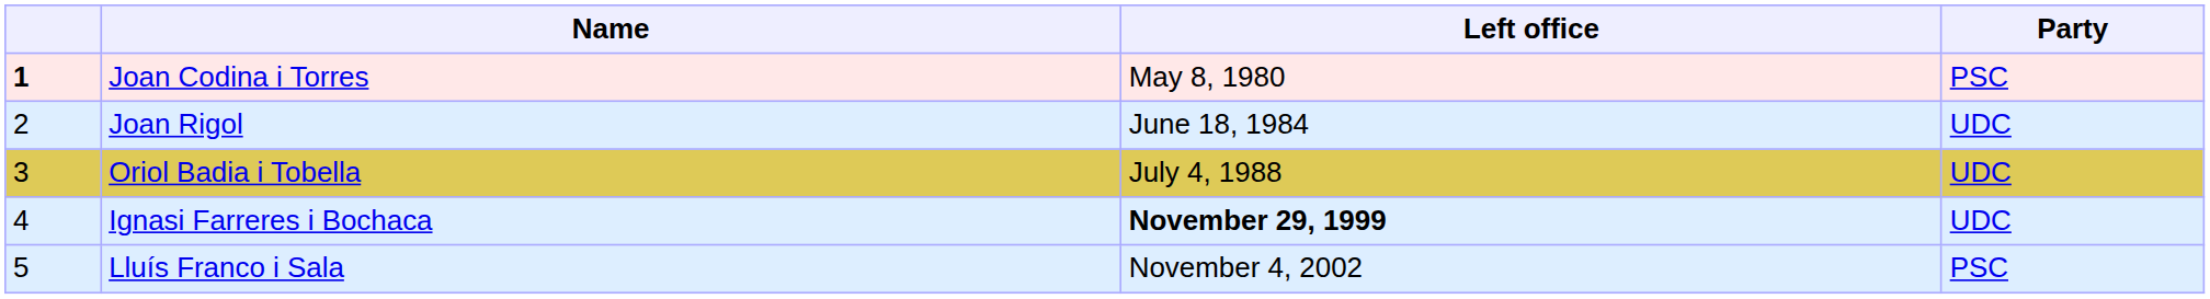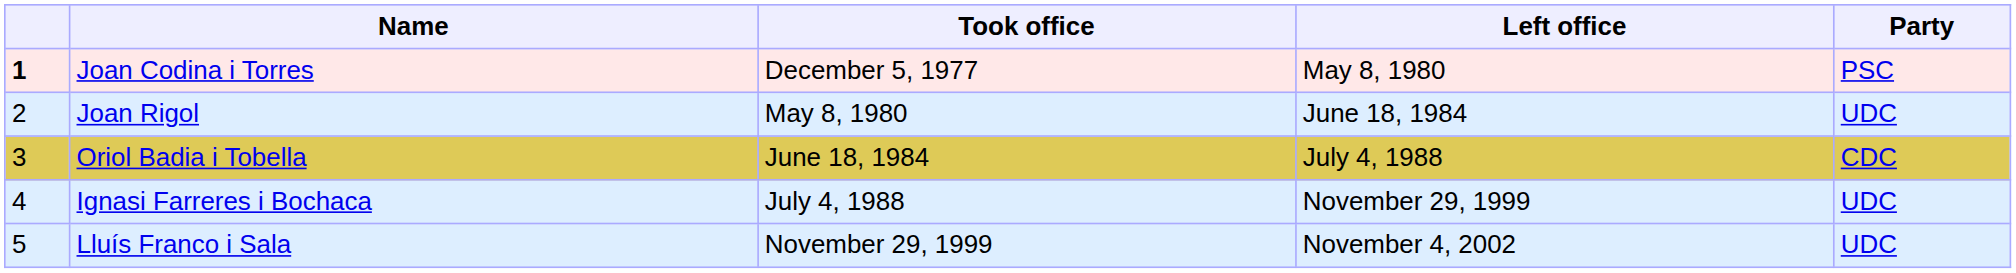+ column: Took office | December 5, 1977 | May 8, 1980 | June 18, 1984 | July 4, 1988 | November 29, 1999
Oriol Badia i Tobella | Party: UDC -> CDC
Ignasi Farreres i Bochaca | Left office: bold -> normal
Lluís Franco i Sala | Party: PSC -> UDC
